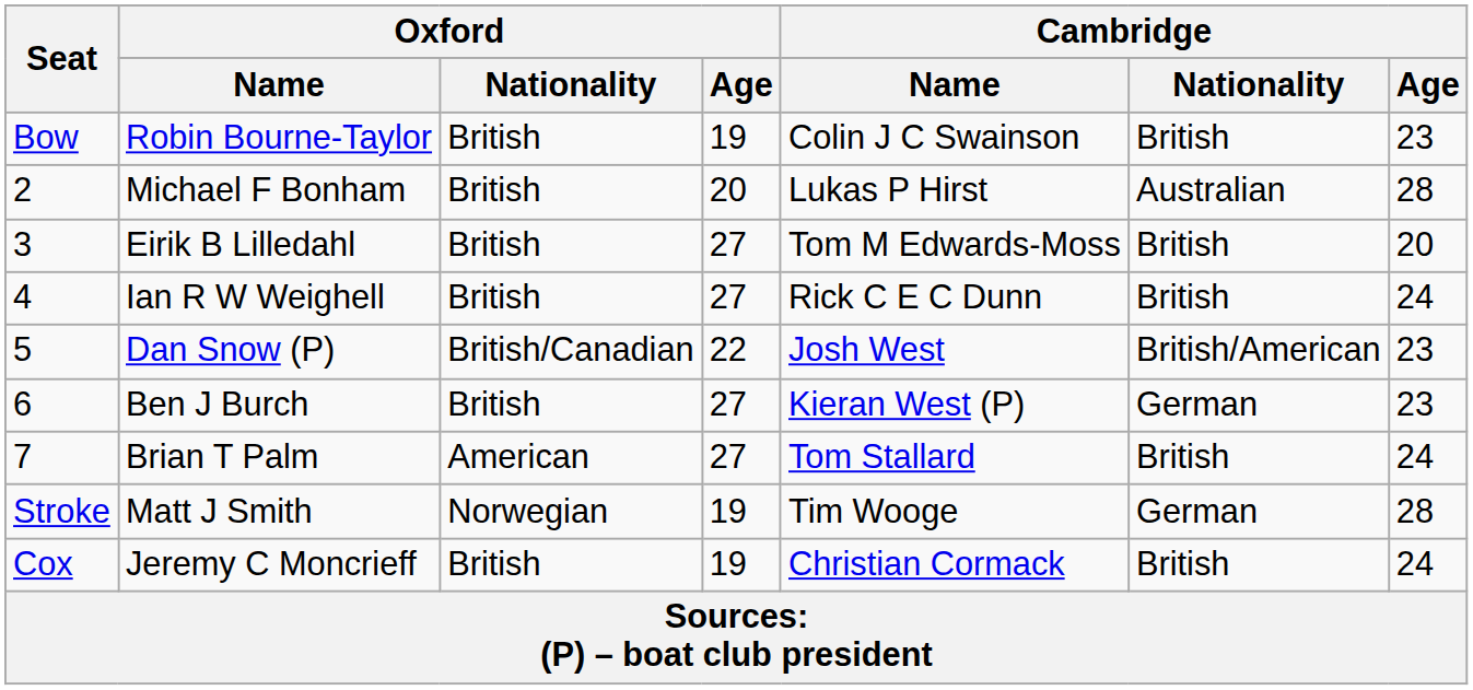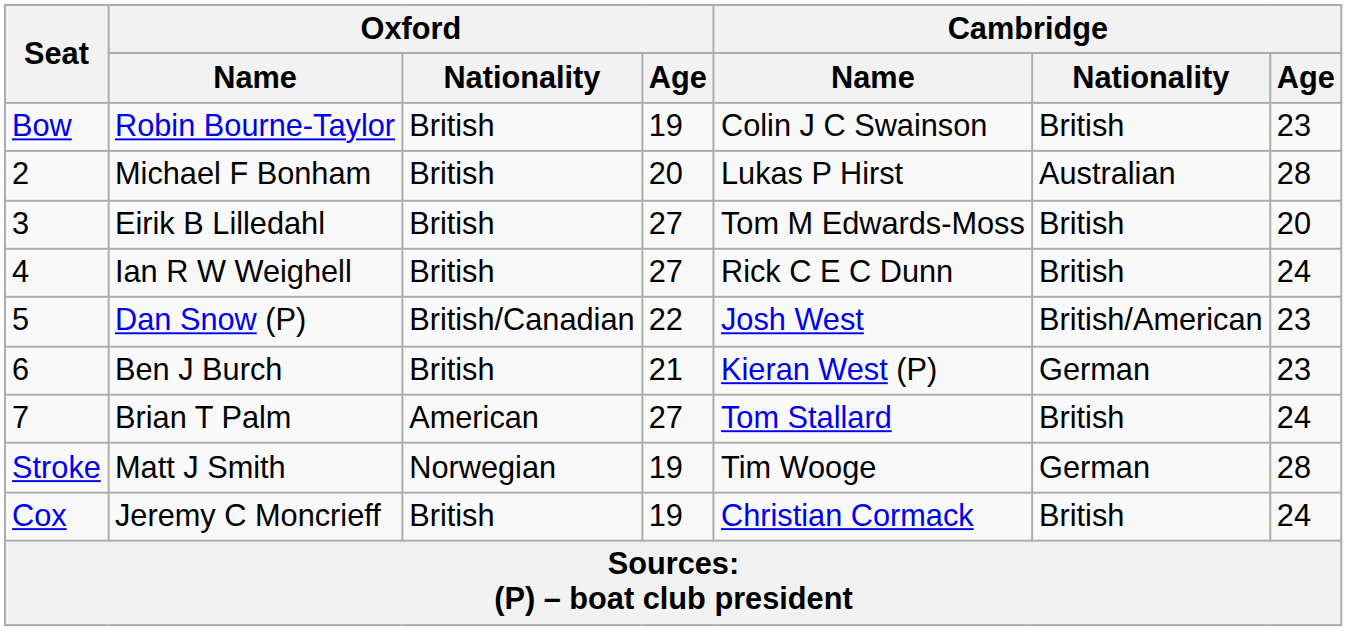Ben J Burch | Oxford / Age: 27 -> 21
